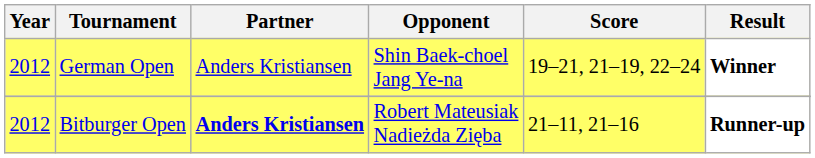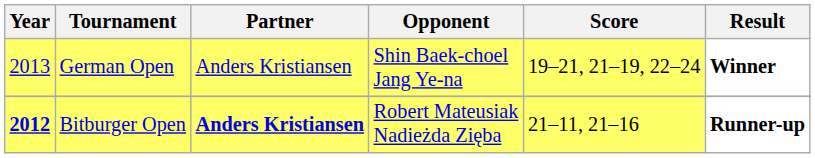German Open | Year: 2012 -> 2013
Bitburger Open | Year: normal -> bold
